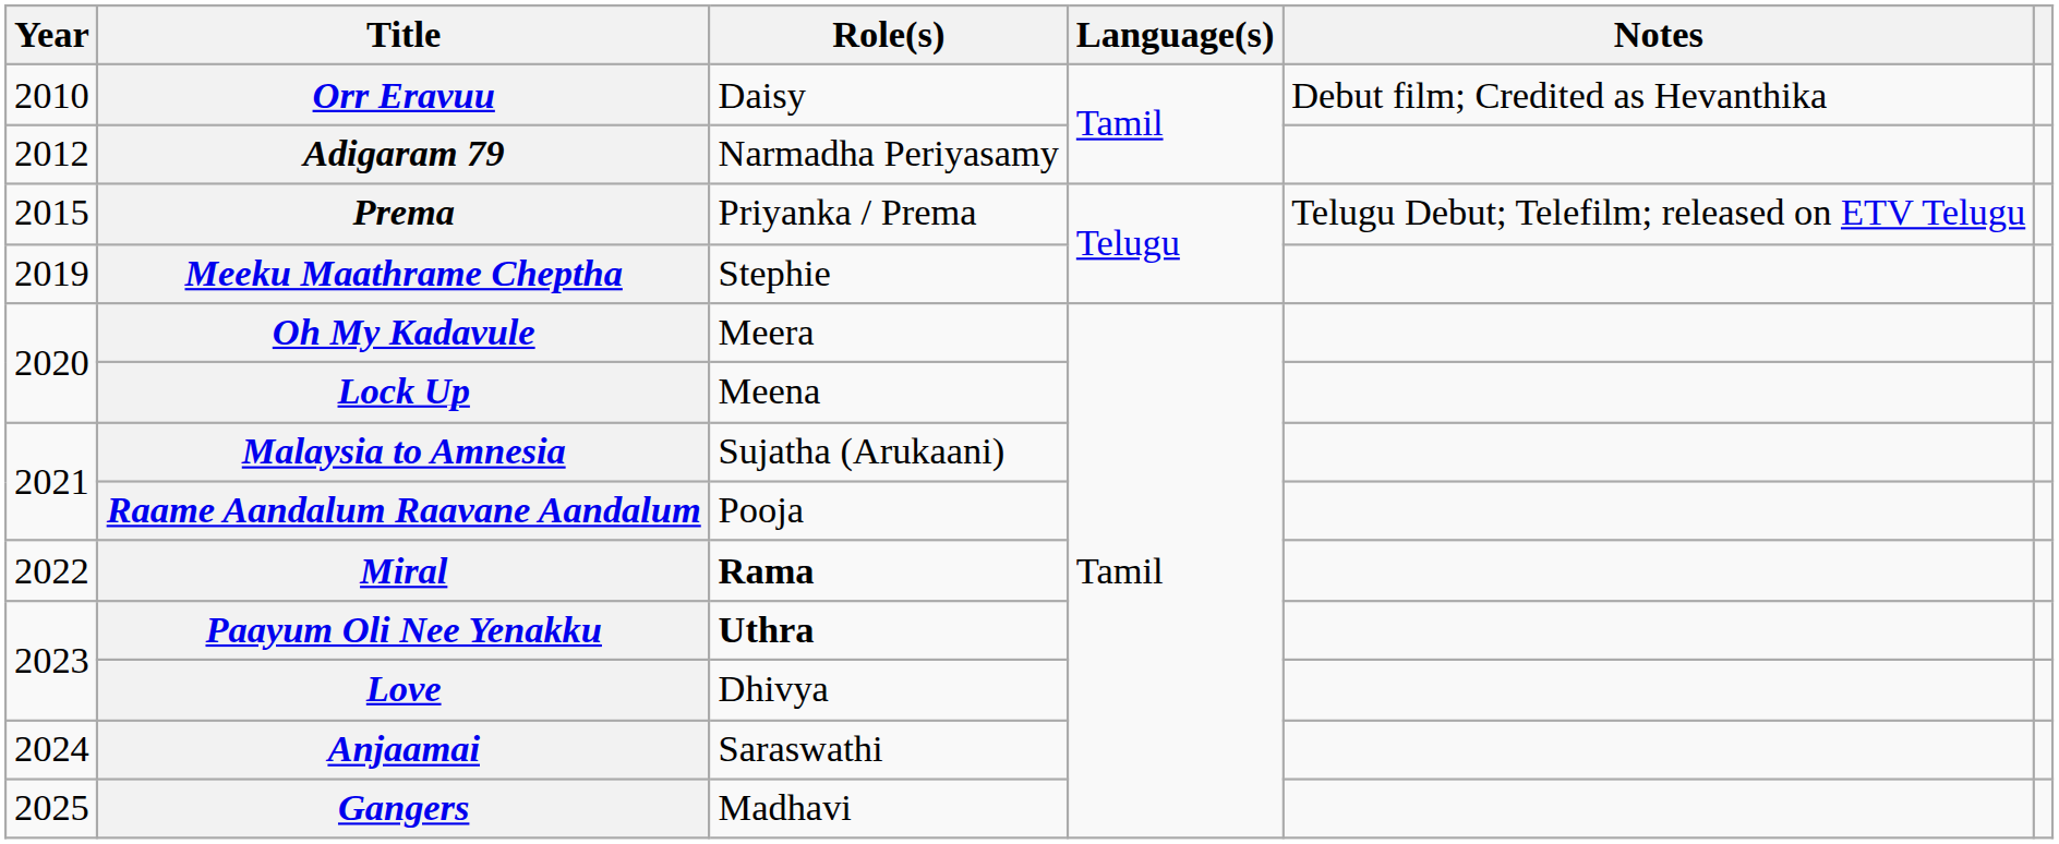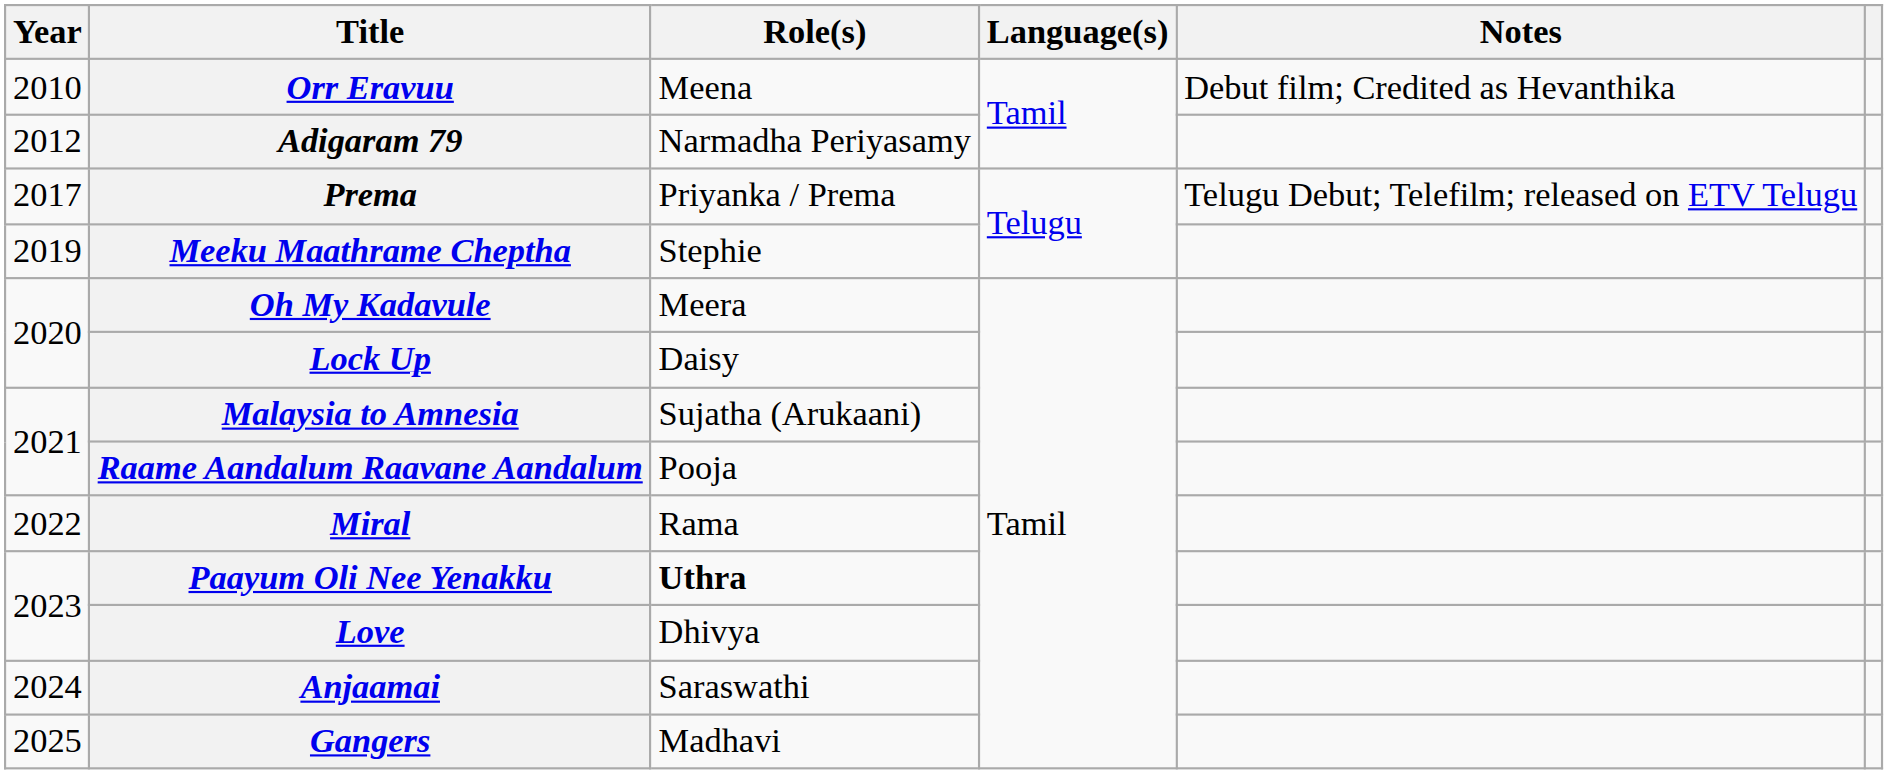Orr Eravuu | Role(s): Daisy -> Meena
Prema | Year: 2015 -> 2017
Lock Up | Role(s): Meena -> Daisy
Miral | Role(s): bold -> normal
